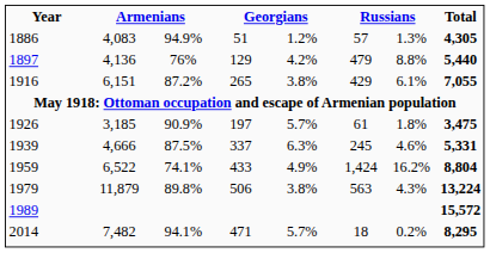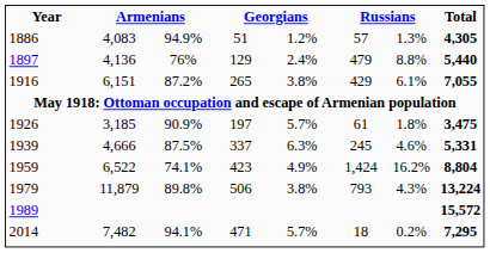1897 | column 5: 4.2% -> 2.4%
1959 | column 4: 433 -> 423
1979 | column 6: 563 -> 793
2014 | Total: 8,295 -> 7,295
